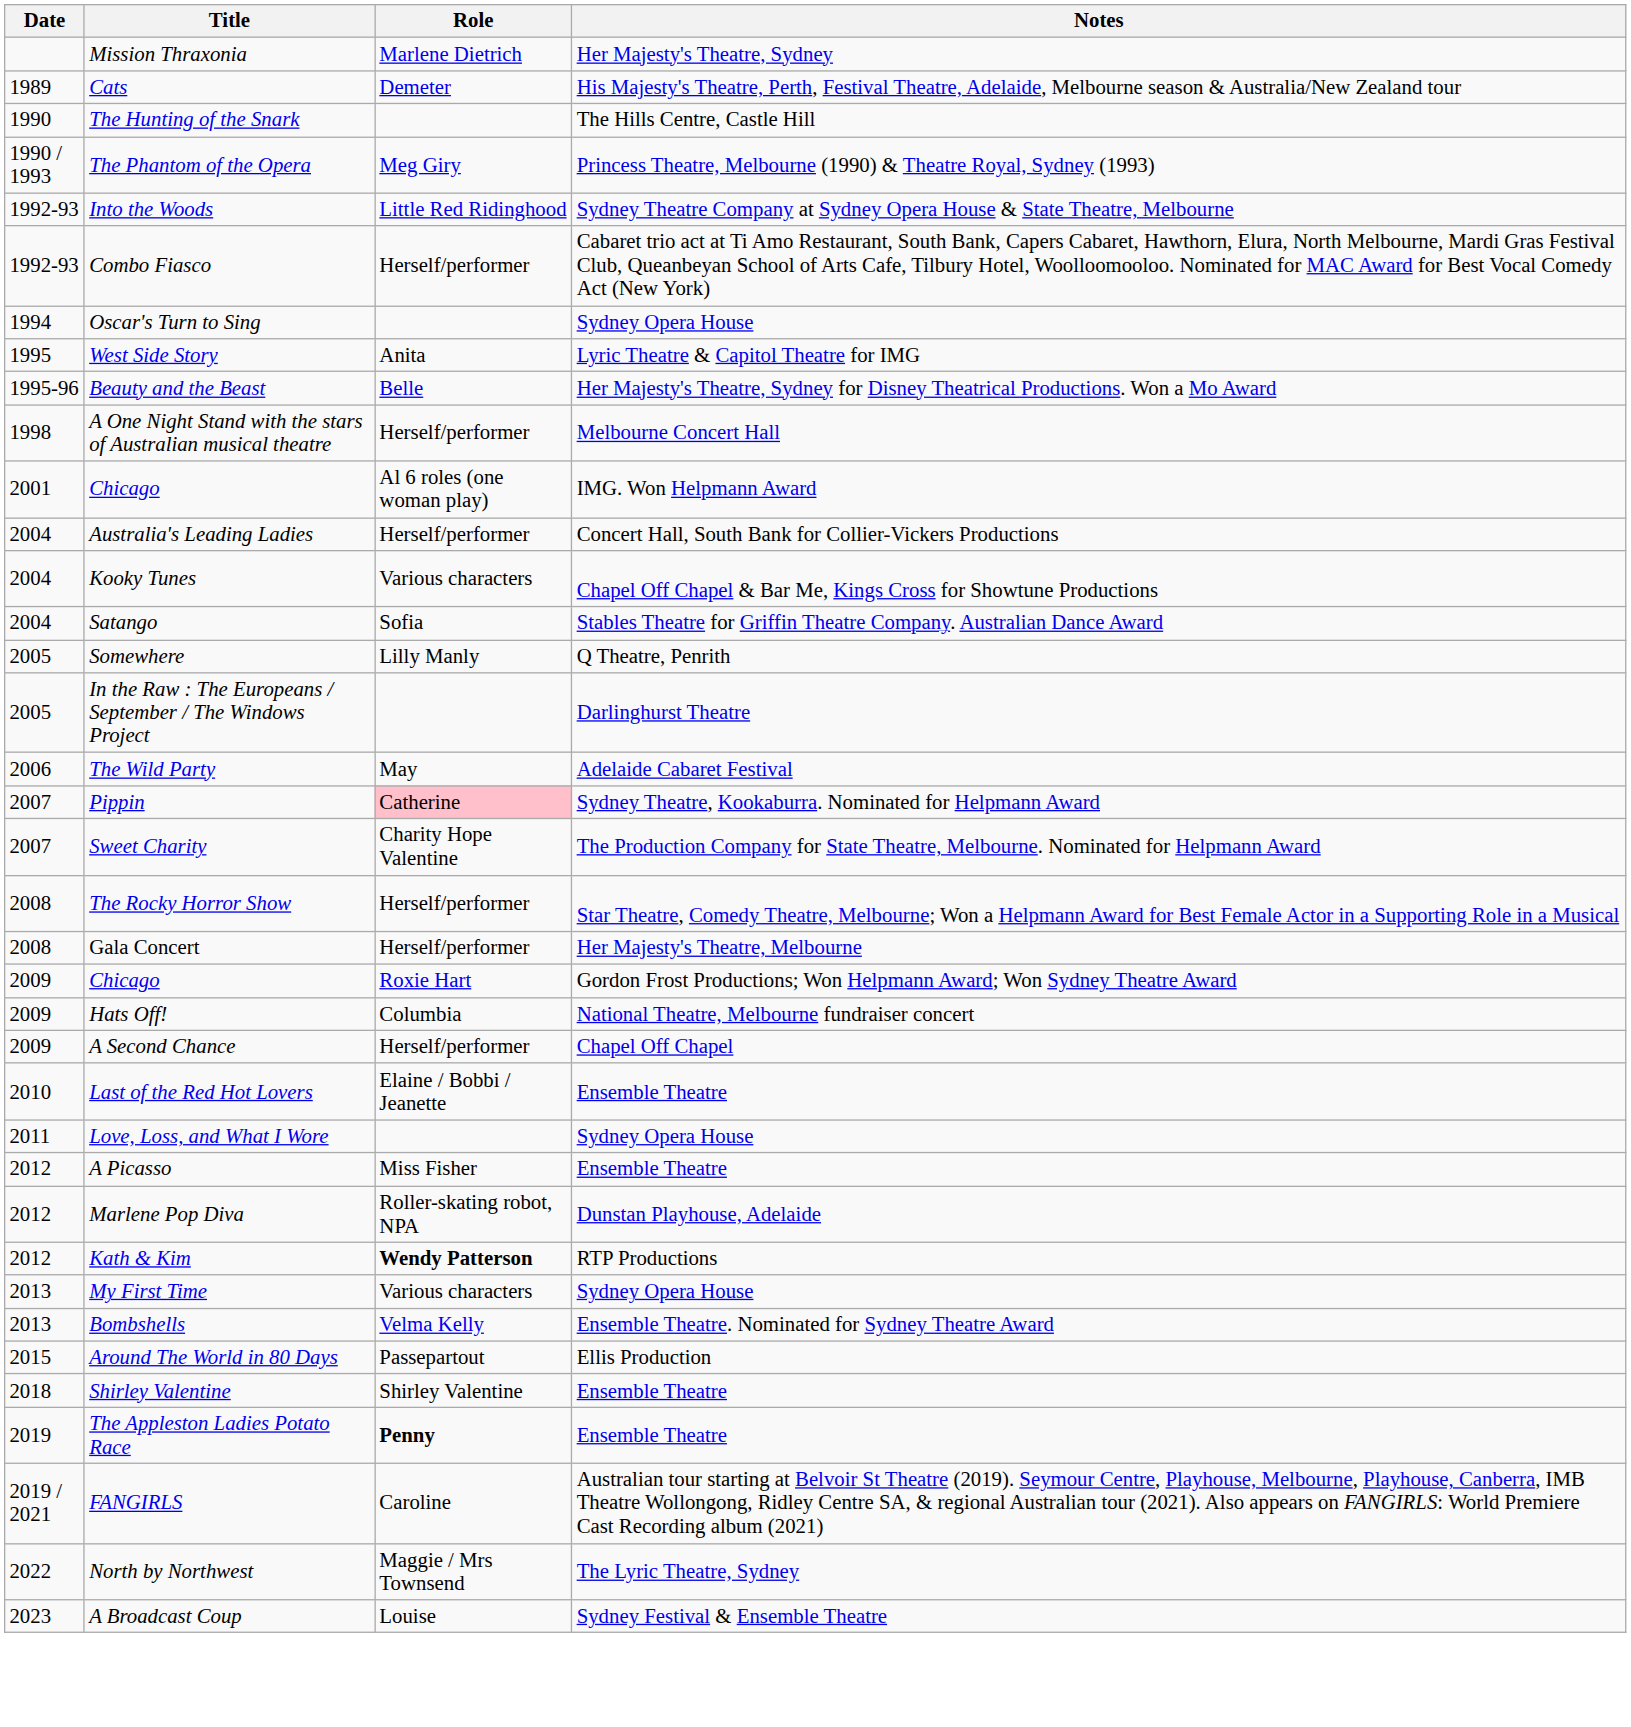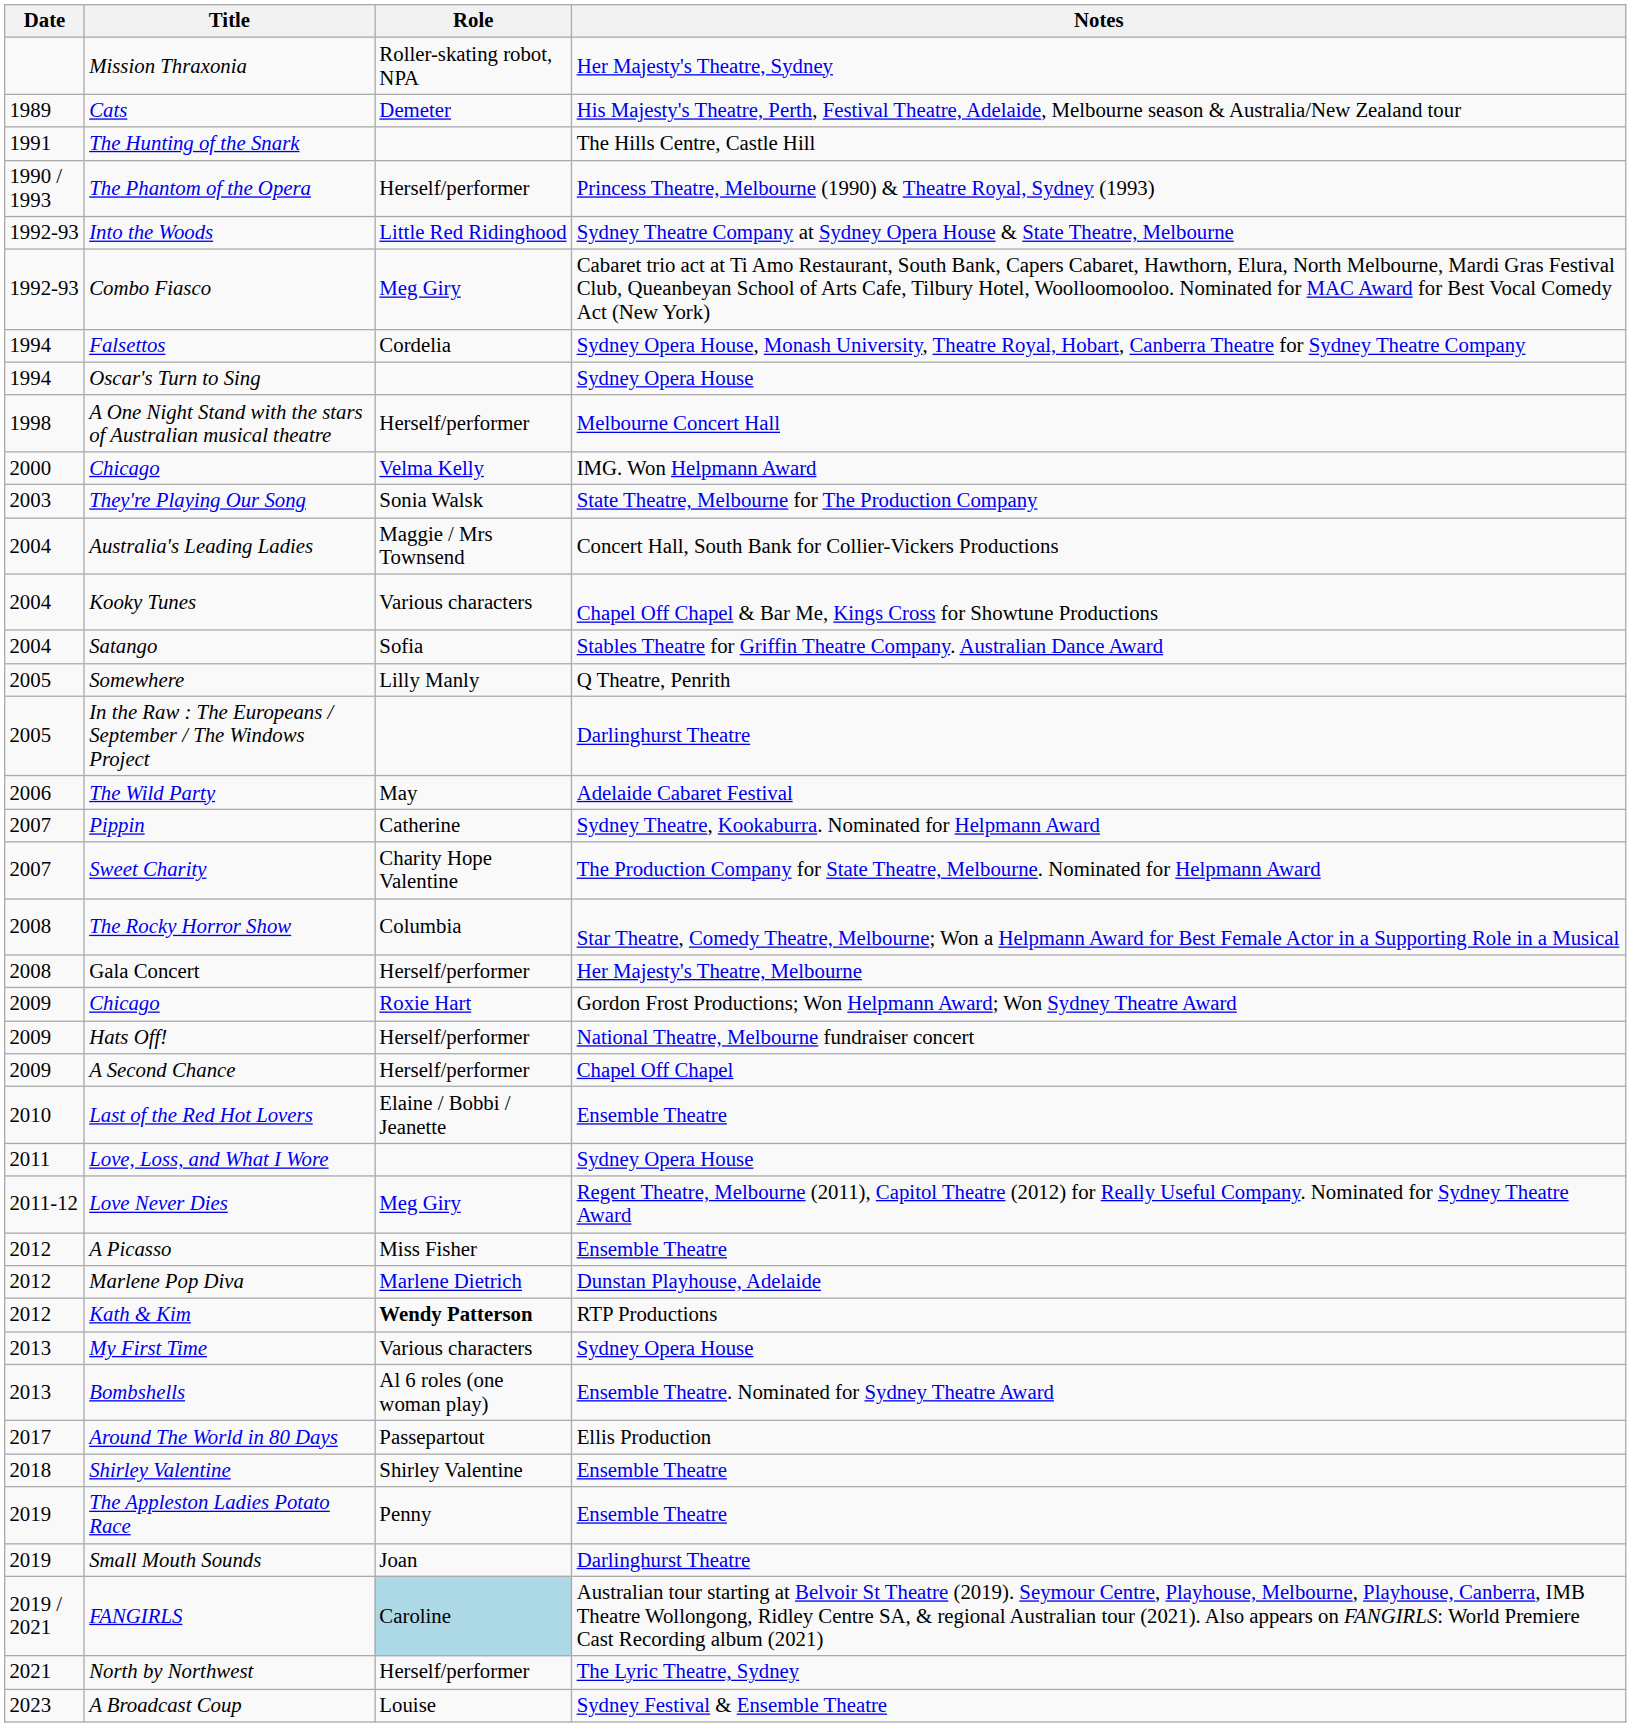Mission Thraxonia | Role: Marlene Dietrich -> Roller-skating robot, NPA
The Hunting of the Snark | Date: 1990 -> 1991
The Phantom of the Opera | Role: Meg Giry -> Herself/performer
Combo Fiasco | Role: Herself/performer -> Meg Giry
+ row: 1994 | Falsettos | Cordelia | Sydney Opera House, Monash University, Theatre Royal, Hobart, Canberra Theatre for Sydney Theatre Company
- row: 1995 | West Side Story | Anita | Lyric Theatre & Capitol Theatre for IMG
- row: 1995-96 | Beauty and the Beast | Belle | Her Majesty's Theatre, Sydney for Disney Theatrical Productions. Won a Mo Award
Chicago / IMG. Won Helpmann Award | Date: 2001 -> 2000
Chicago / IMG. Won Helpmann Award | Role: Al 6 roles (one woman play) -> Velma Kelly
+ row: 2003 | They're Playing Our Song | Sonia Walsk | State Theatre, Melbourne for The Production Company
Australia's Leading Ladies | Role: Herself/performer -> Maggie / Mrs Townsend
Pippin | Role: pink background -> no background
The Rocky Horror Show | Role: Herself/performer -> Columbia
Hats Off! | Role: Columbia -> Herself/performer
+ row: 2011-12 | Love Never Dies | Meg Giry | Regent Theatre, Melbourne (2011), Capitol Theatre (2012) for Really Useful Company. Nominated for Sydney Theatre Award
Marlene Pop Diva | Role: Roller-skating robot, NPA -> Marlene Dietrich
Bombshells | Role: Velma Kelly -> Al 6 roles (one woman play)
Around The World in 80 Days | Date: 2015 -> 2017
The Appleston Ladies Potato Race | Role: bold -> normal
+ row: 2019 | Small Mouth Sounds | Joan | Darlinghurst Theatre
FANGIRLS | Role: no background -> lightblue background
North by Northwest | Date: 2022 -> 2021
North by Northwest | Role: Maggie / Mrs Townsend -> Herself/performer
